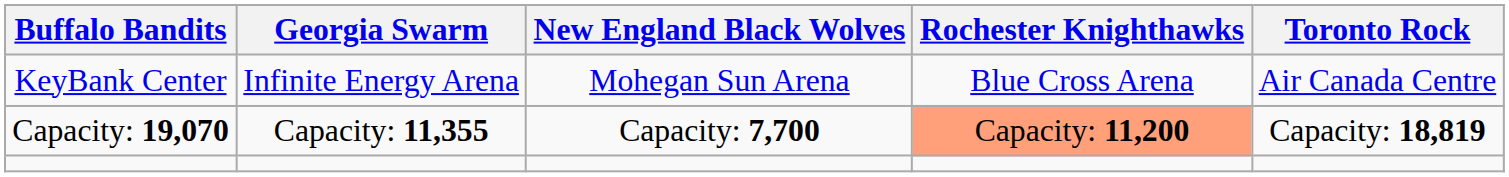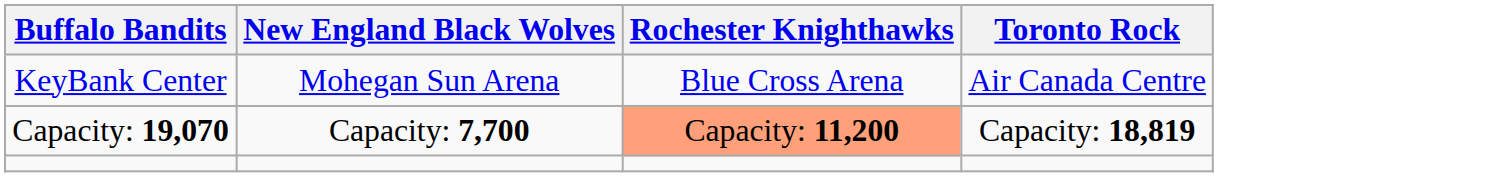- column: Georgia Swarm | Infinite Energy Arena | Capacity: 11,355
